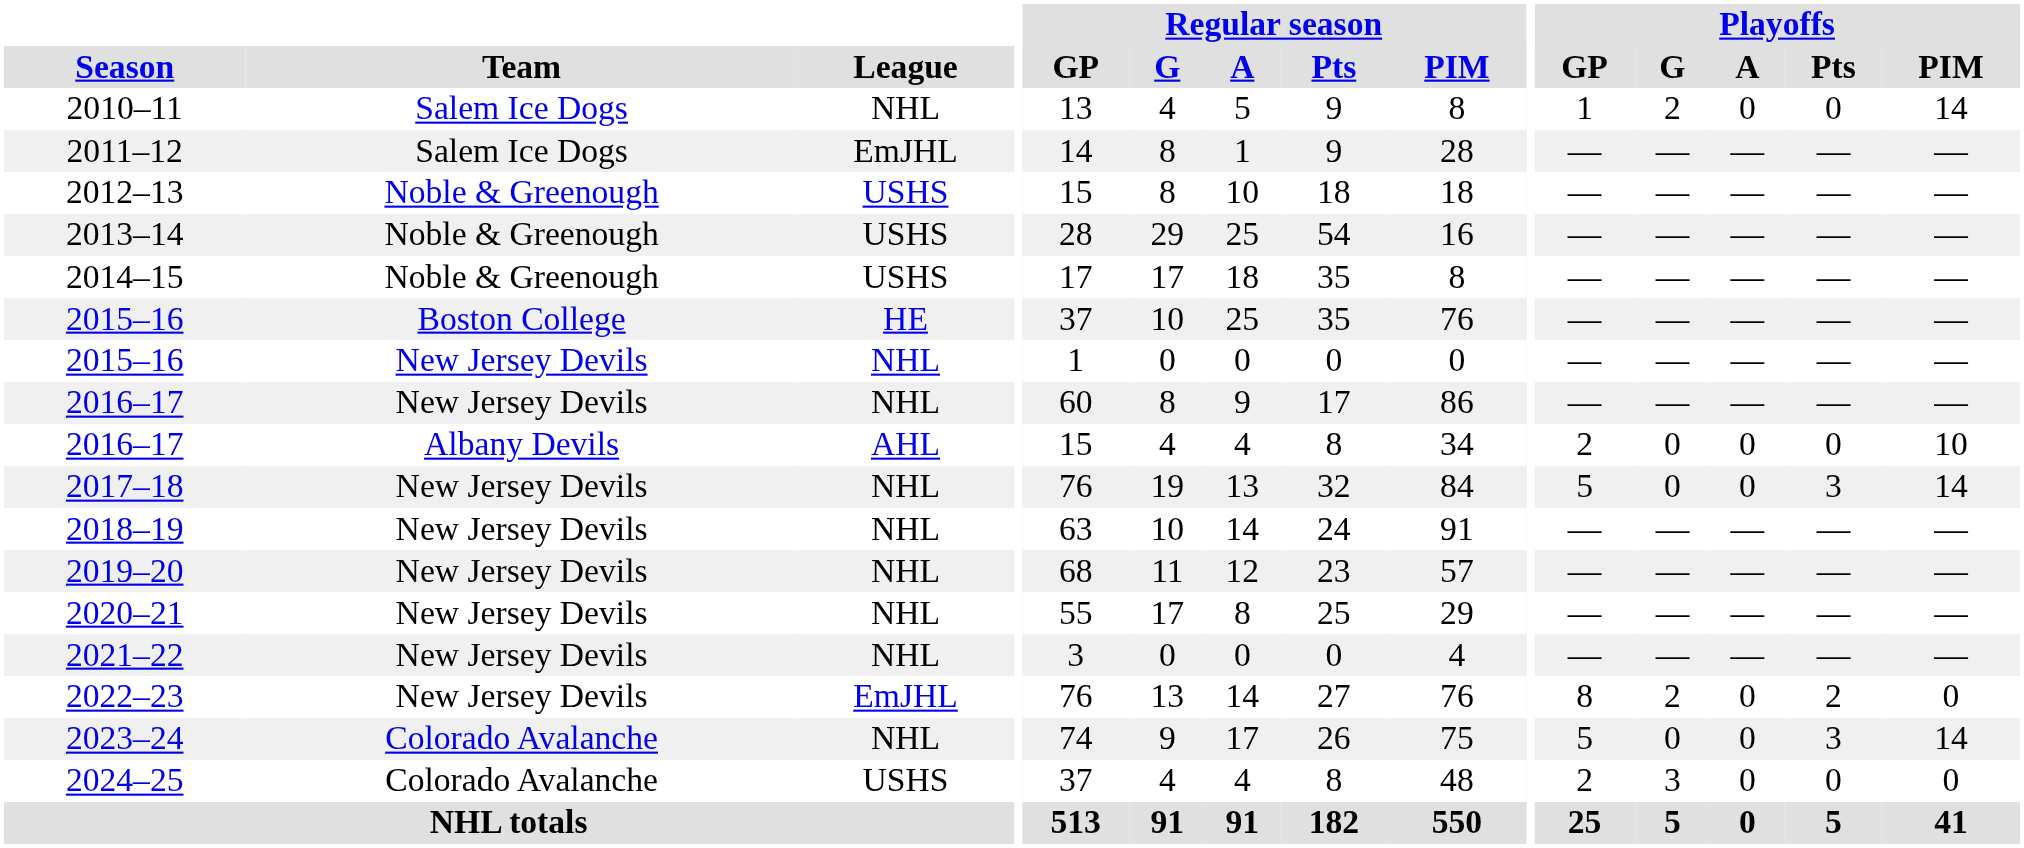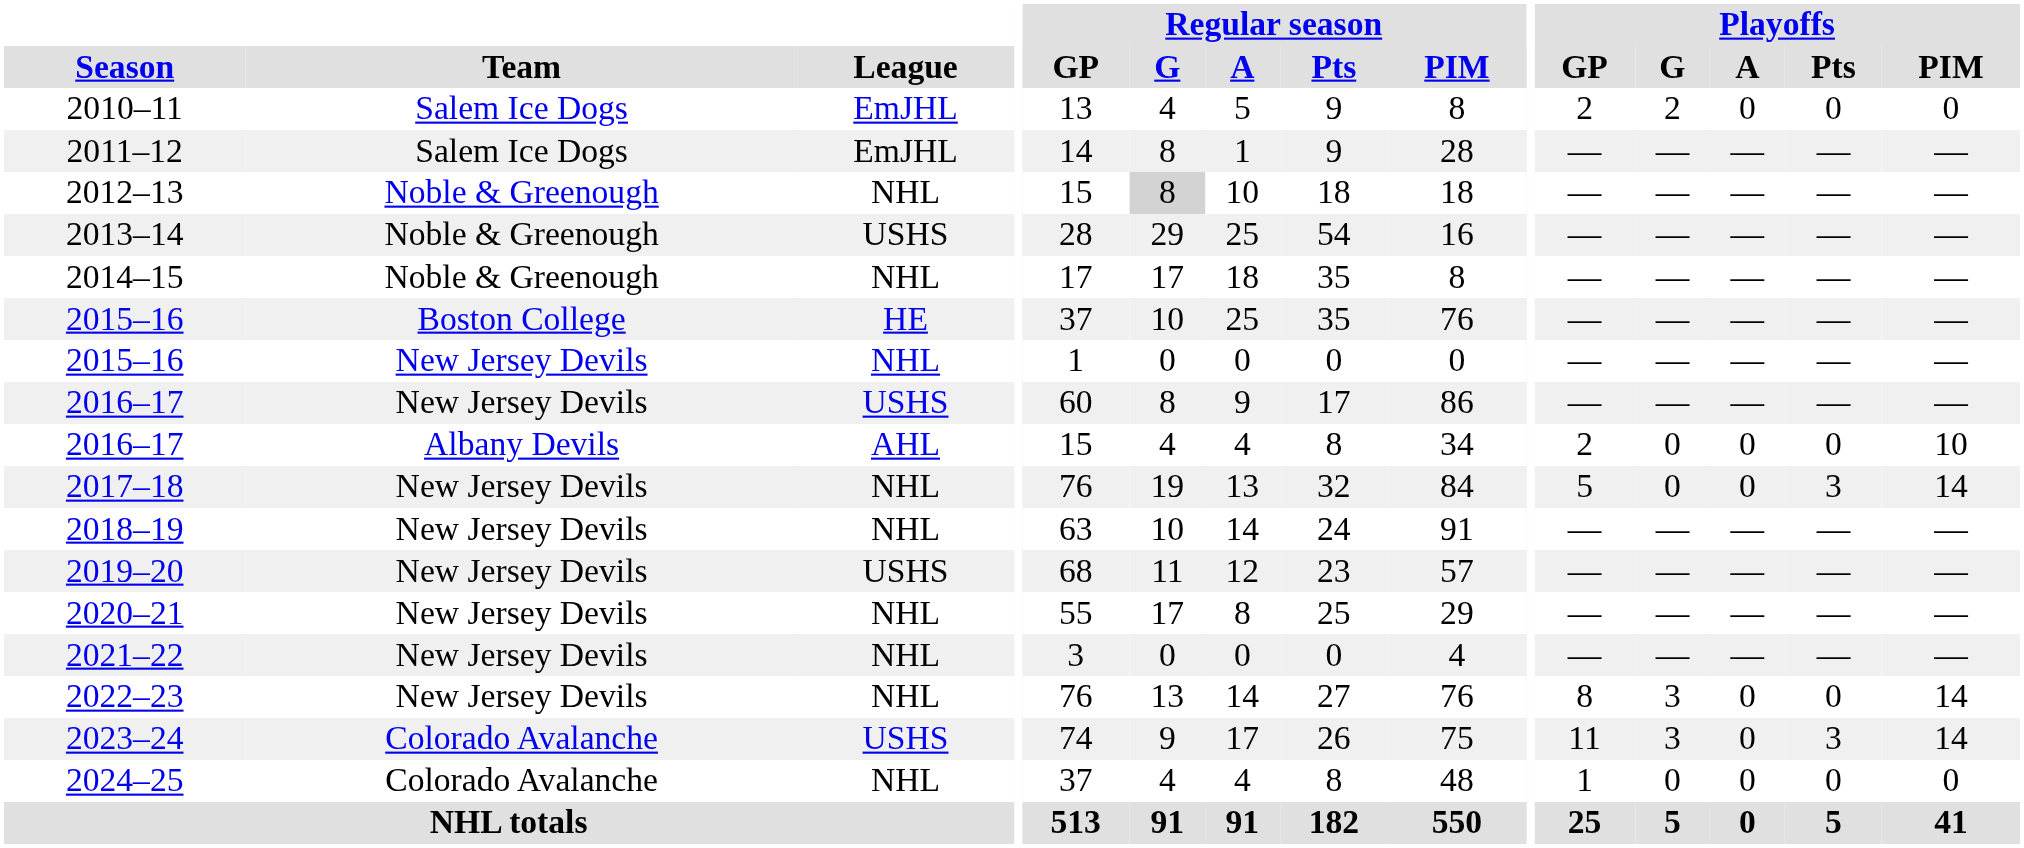2010–11 | League: NHL -> EmJHL
2010–11 | Playoffs / GP: 1 -> 2
2010–11 | Playoffs / PIM: 14 -> 0
2012–13 | League: USHS -> NHL
2012–13 | Regular season / G: no background -> lightgrey background
2014–15 | League: USHS -> NHL
2016–17 / New Jersey Devils | League: NHL -> USHS
2019–20 | League: NHL -> USHS
2022–23 | League: EmJHL -> NHL
2022–23 | Playoffs / G: 2 -> 3
2022–23 | Playoffs / Pts: 2 -> 0
2022–23 | Playoffs / PIM: 0 -> 14
2023–24 | League: NHL -> USHS
2023–24 | Playoffs / GP: 5 -> 11
2023–24 | Playoffs / G: 0 -> 3
2024–25 | League: USHS -> NHL
2024–25 | Playoffs / GP: 2 -> 1
2024–25 | Playoffs / G: 3 -> 0
